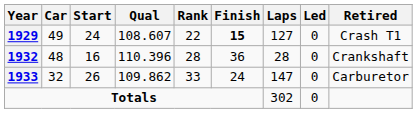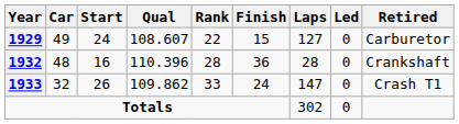1929 | Finish: bold -> normal
1929 | Retired: Crash T1 -> Carburetor
1933 | Retired: Carburetor -> Crash T1
